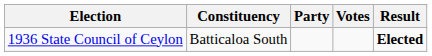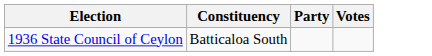- column: Result | Elected
